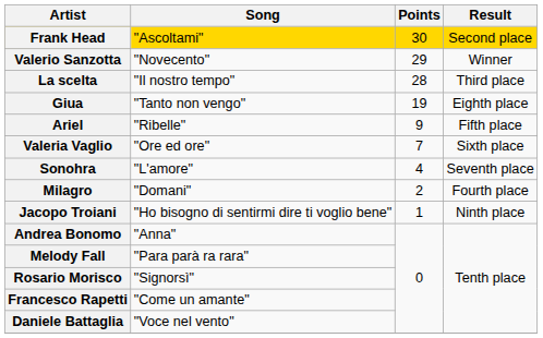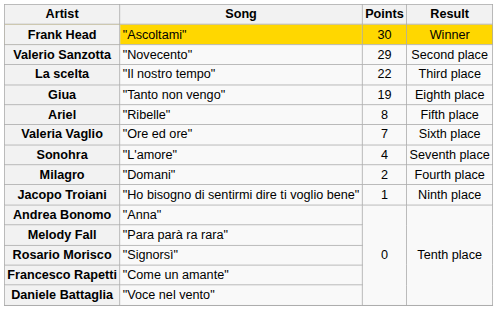Frank Head | Result: Second place -> Winner
Valerio Sanzotta | Result: Winner -> Second place
La scelta | Points: 28 -> 22
Ariel | Points: 9 -> 8
